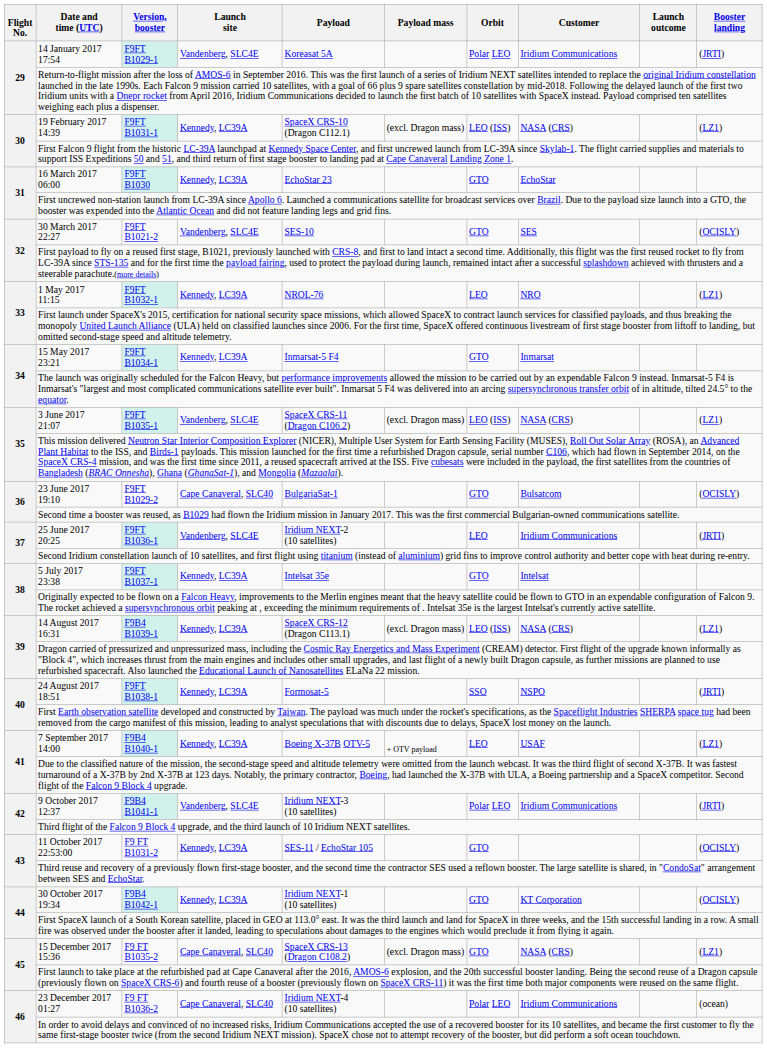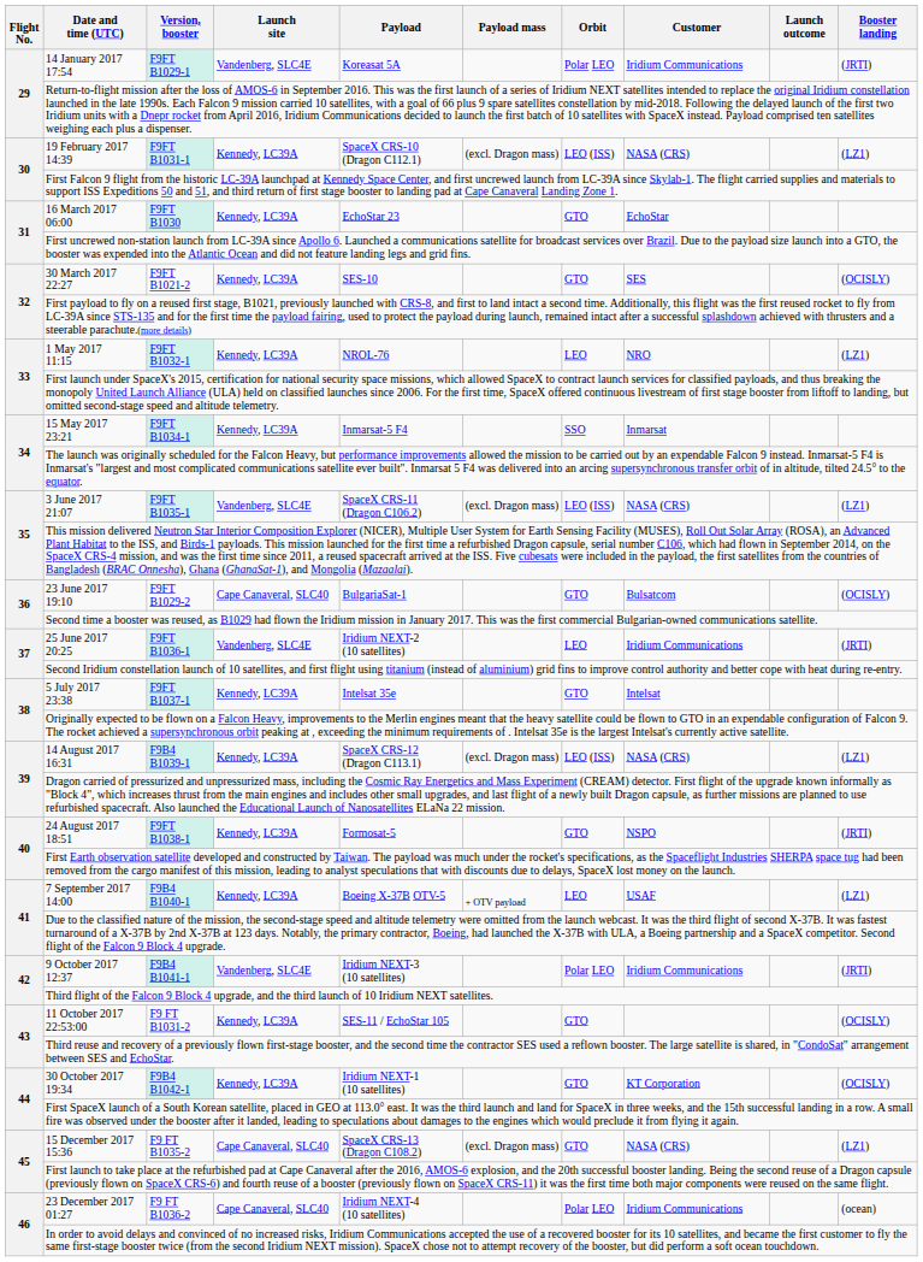30 March 2017 22:27 | Launch site: Vandenberg, SLC4E -> Kennedy, LC39A
15 May 2017 23:21 | Orbit: GTO -> SSO
24 August 2017 18:51 | Orbit: SSO -> GTO
